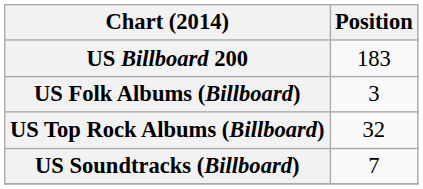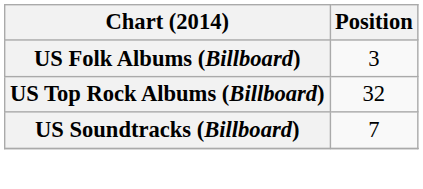- row: US Billboard 200 | 183
